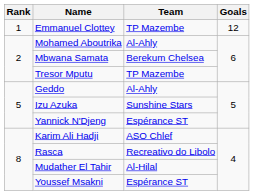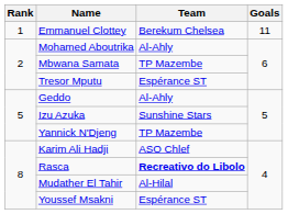Emmanuel Clottey | Team: TP Mazembe -> Berekum Chelsea
Emmanuel Clottey | Goals: 12 -> 11
Mbwana Samata | Team: Berekum Chelsea -> TP Mazembe
Tresor Mputu | Team: TP Mazembe -> Espérance ST
Yannick N'Djeng | Team: Espérance ST -> TP Mazembe
Rasca | Team: normal -> bold
